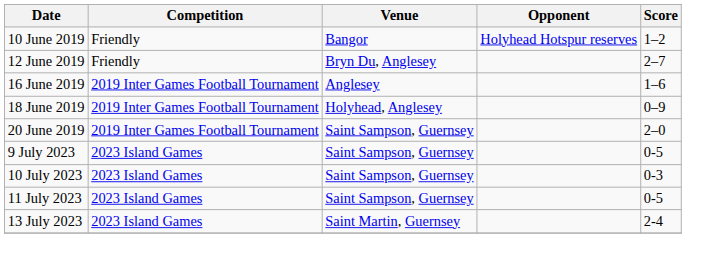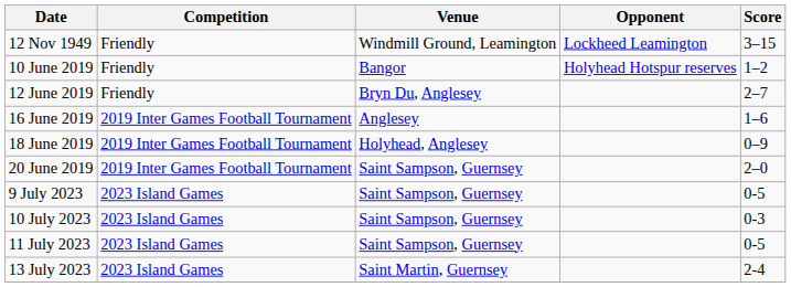+ row: 12 Nov 1949 | Friendly | Windmill Ground, Leamington | Lockheed Leamington | 3–15
